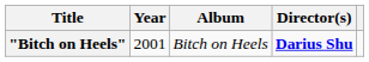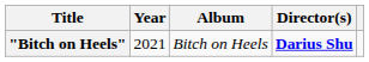"Bitch on Heels" | Year: 2001 -> 2021
